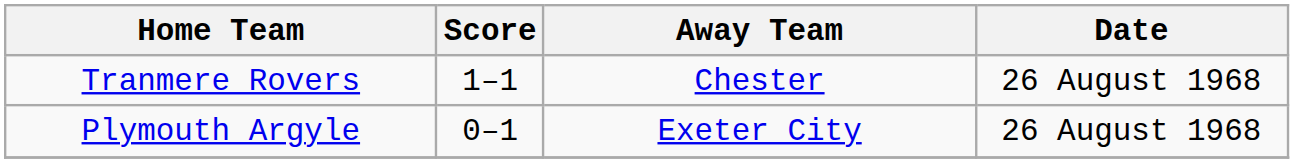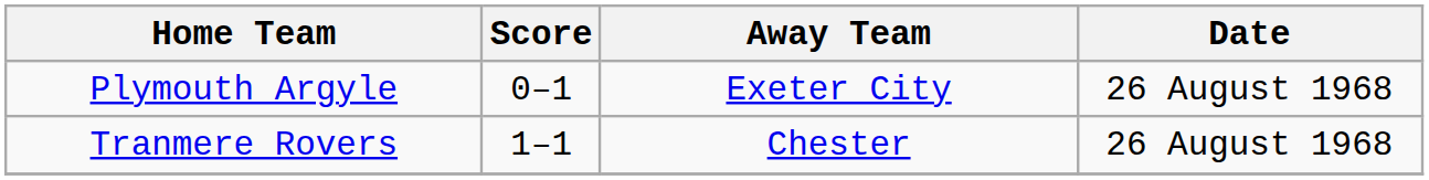rows swapped: Plymouth Argyle <-> Tranmere Rovers
